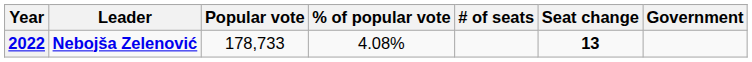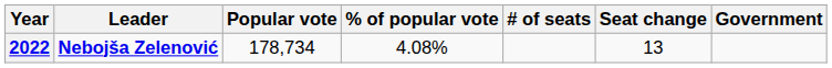2022 | Popular vote: 178,733 -> 178,734
2022 | Seat change: bold -> normal
